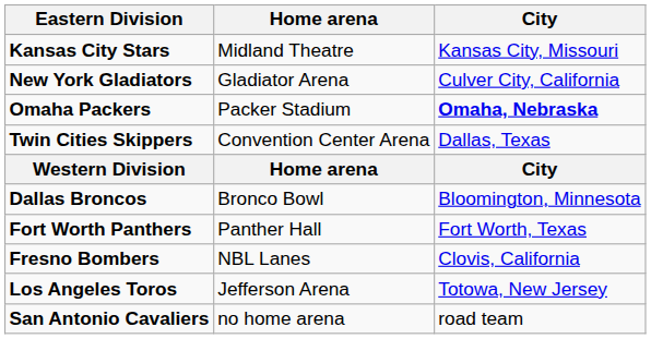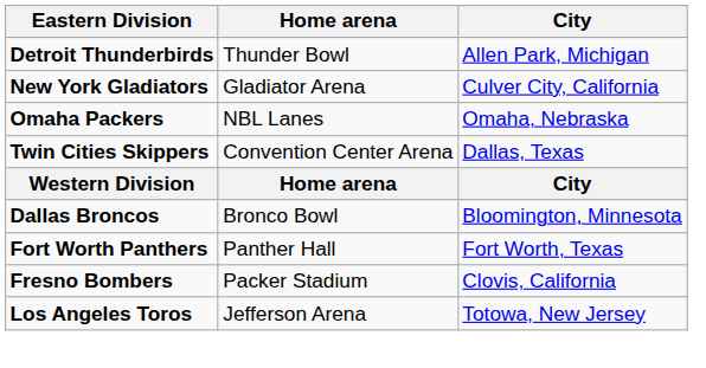+ row: Detroit Thunderbirds | Thunder Bowl | Allen Park, Michigan
- row: Kansas City Stars | Midland Theatre | Kansas City, Missouri
Omaha Packers | Home arena: Packer Stadium -> NBL Lanes
Omaha Packers | City: bold -> normal
Fresno Bombers | Home arena: NBL Lanes -> Packer Stadium
- row: San Antonio Cavaliers | no home arena | road team
